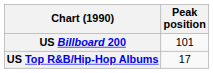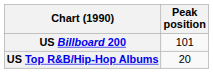US Top R&B/Hip-Hop Albums | Peak position: 17 -> 20
